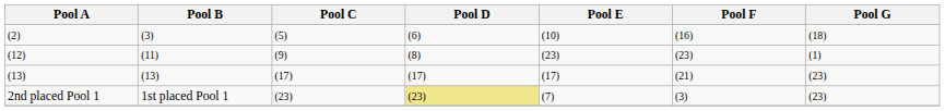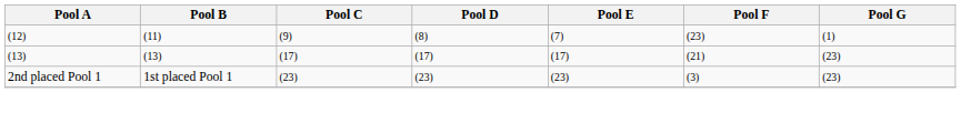- row: (2) | (3) | (5) | (6) | (10) | (16) | (18)
(12) | Pool E: (23) -> (7)
2nd placed Pool 1 | Pool D: khaki background -> no background
2nd placed Pool 1 | Pool E: (7) -> (23)
